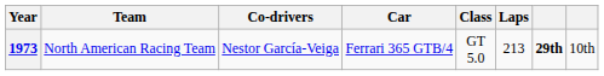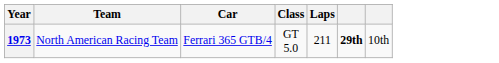- column: Co-drivers | Nestor García-Veiga
1973 | Laps: 213 -> 211
